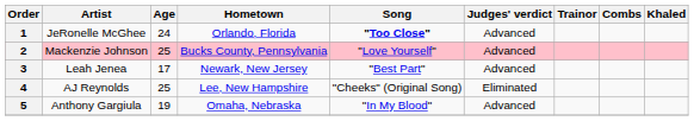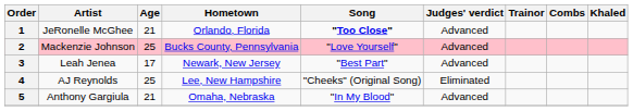1 | Age: 24 -> 21
5 | Age: 19 -> 21
